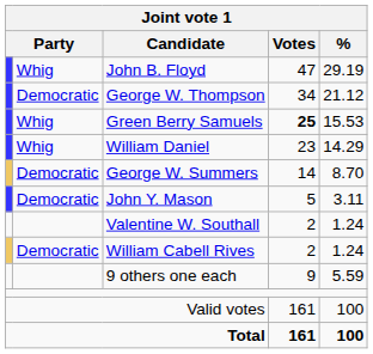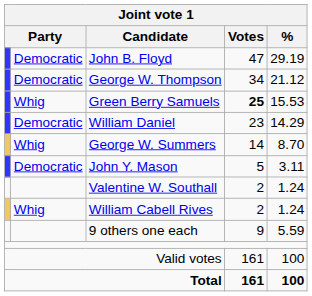John B. Floyd | column 2: Whig -> Democratic
William Daniel | column 2: Whig -> Democratic
George W. Summers | column 2: Democratic -> Whig
William Cabell Rives | column 2: Democratic -> Whig
